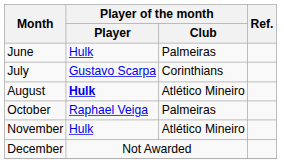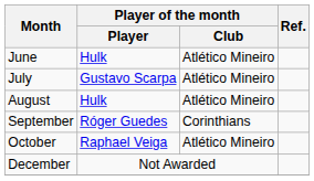June | Player of the month / Club: Palmeiras -> Atlético Mineiro
July | Player of the month / Club: Corinthians -> Atlético Mineiro
August | Player of the month / Player: bold -> normal
+ row: September | Róger Guedes | Corinthians
October | Player of the month / Club: Palmeiras -> Atlético Mineiro
- row: November | Hulk | Atlético Mineiro
